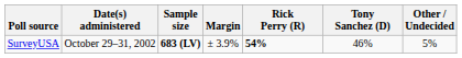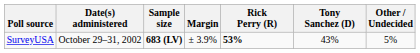SurveyUSA | Rick Perry (R): 54% -> 53%
SurveyUSA | Tony Sanchez (D): 46% -> 43%
